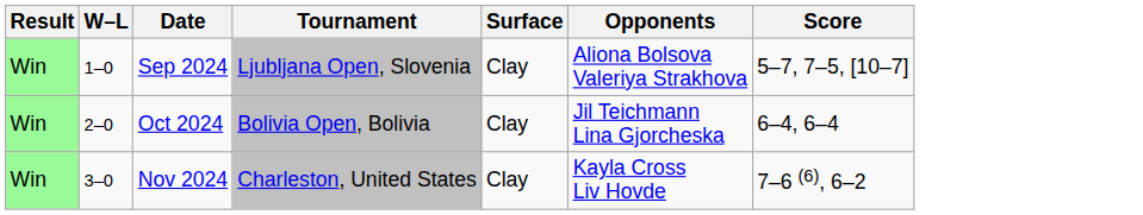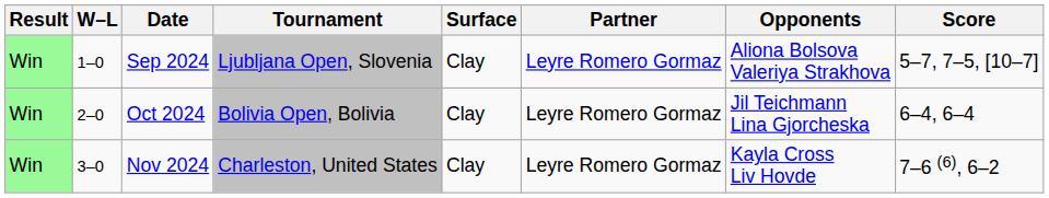+ column: Partner | Leyre Romero Gormaz | Leyre Romero Gormaz | Leyre Romero Gormaz
